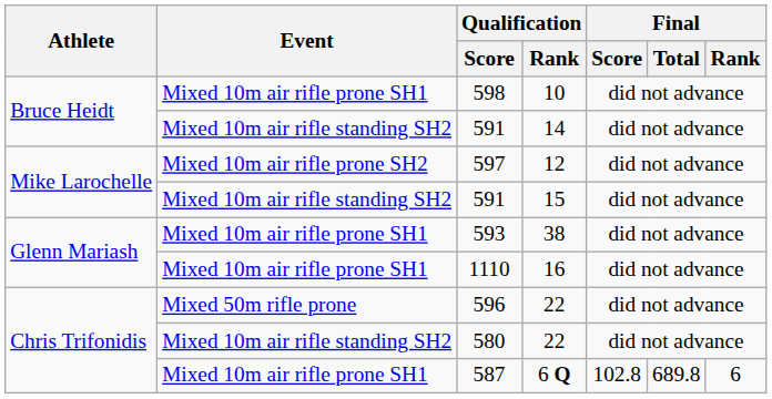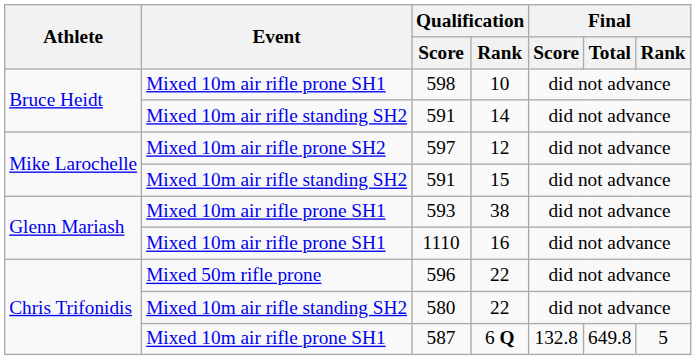587 | Final / Score: 102.8 -> 132.8
587 | Final / Total: 689.8 -> 649.8
587 | Final / Rank: 6 -> 5
